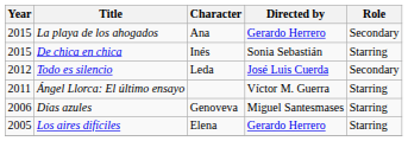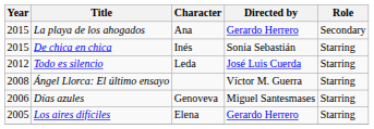Todo es silencio | Role: Secondary -> Starring
Ángel Llorca: El último ensayo | Year: 2011 -> 2008
